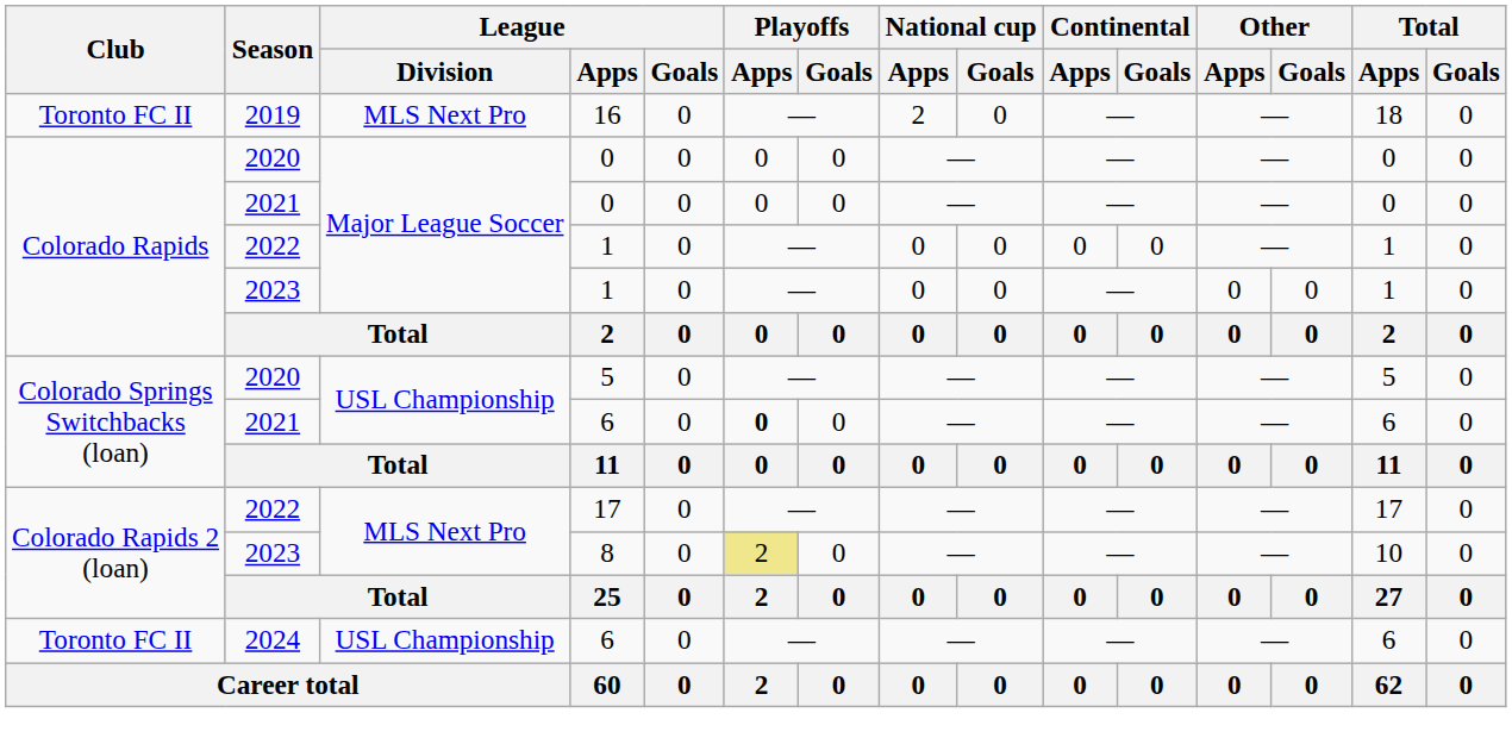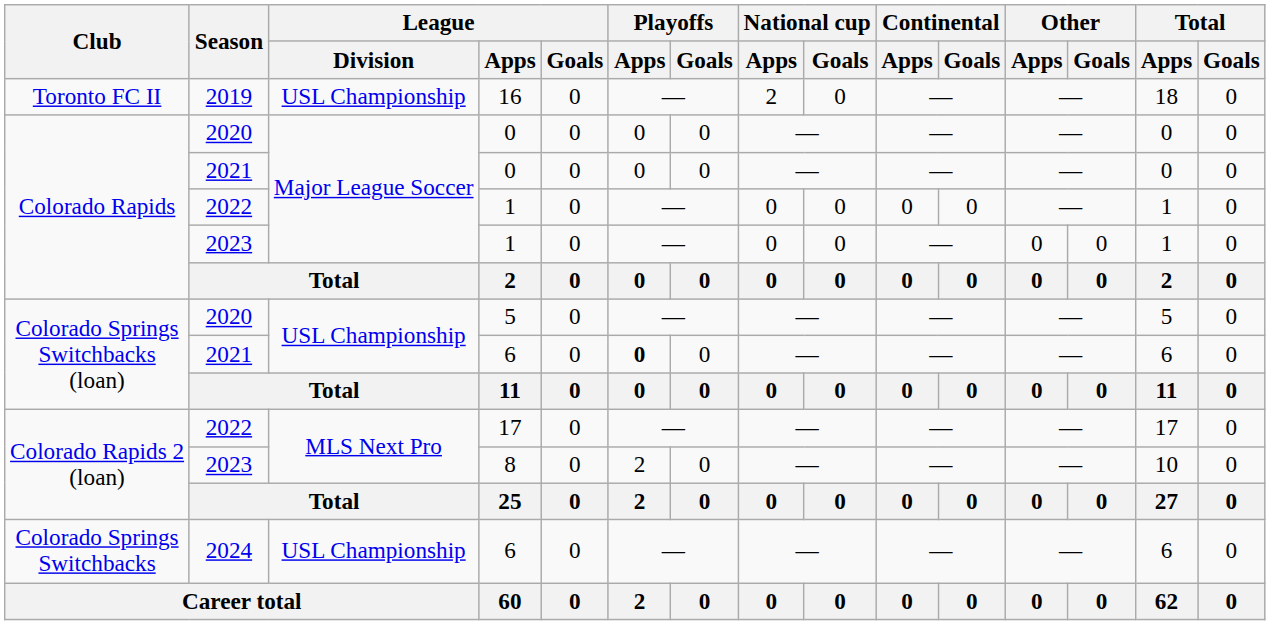16 | League / Division: MLS Next Pro -> USL Championship
8 | Playoffs / Apps: khaki background -> no background
2024 / 6 | Club: Toronto FC II -> Colorado Springs Switchbacks
